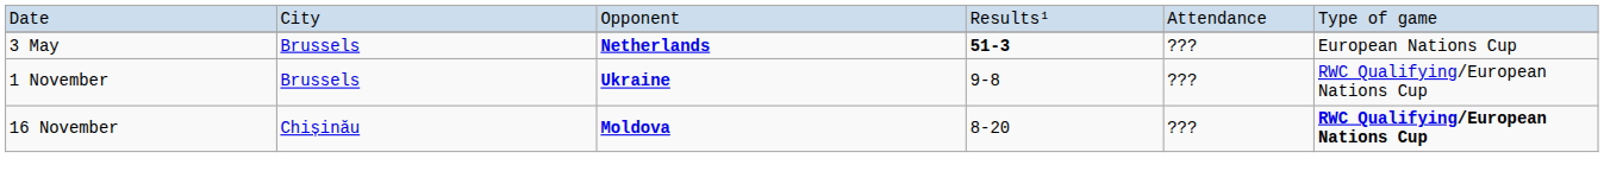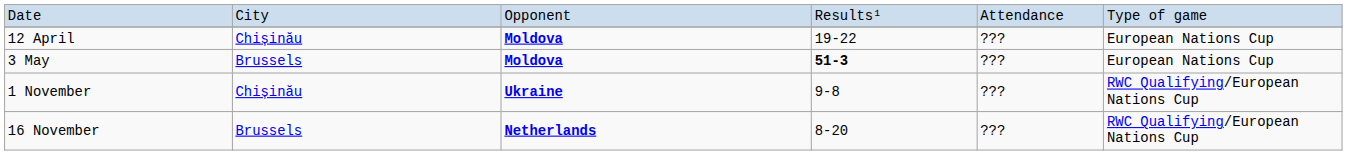+ row: 12 April | Chișinău | Moldova | 19-22 | ??? | European Nations Cup
3 May | column 3: Netherlands -> Moldova
1 November | column 2: Brussels -> Chișinău
16 November | column 2: Chișinău -> Brussels
16 November | column 3: Moldova -> Netherlands
16 November | column 6: bold -> normal
